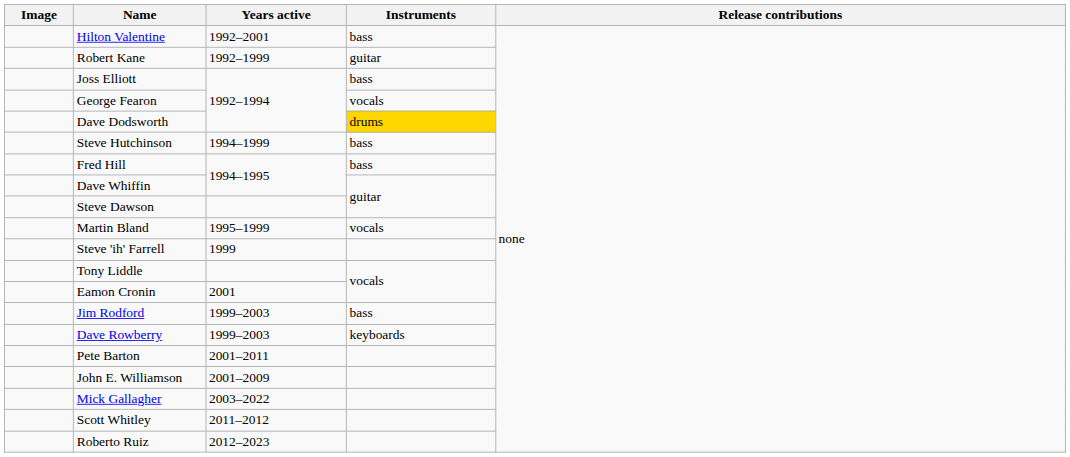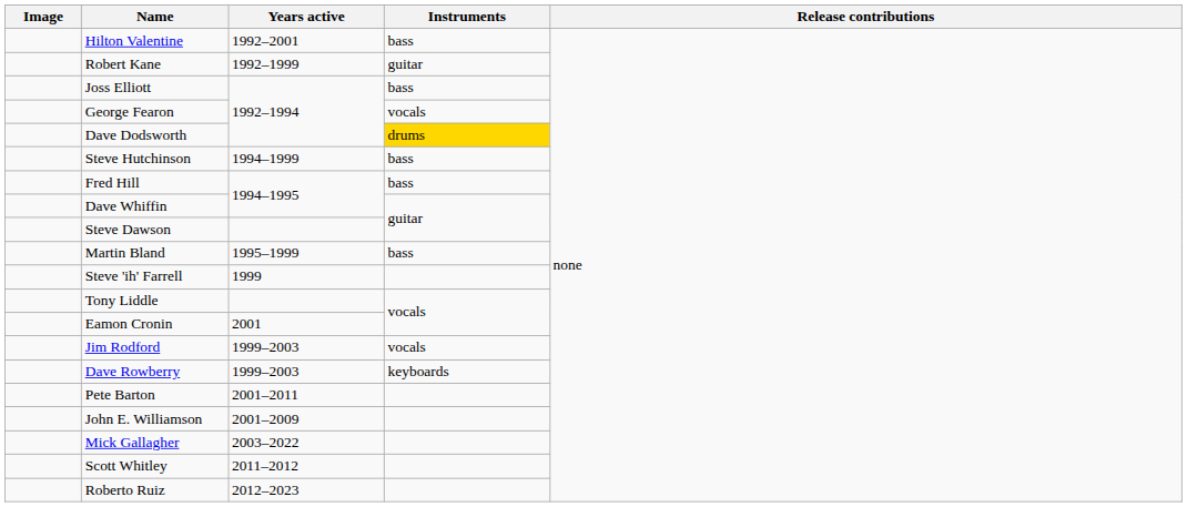Martin Bland | Instruments: vocals -> bass
Jim Rodford | Instruments: bass -> vocals
